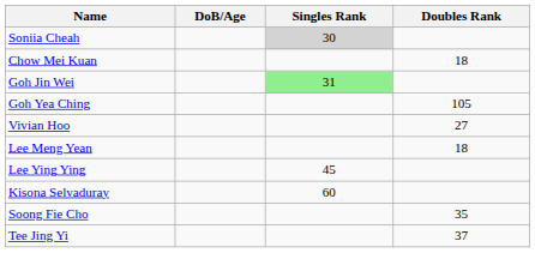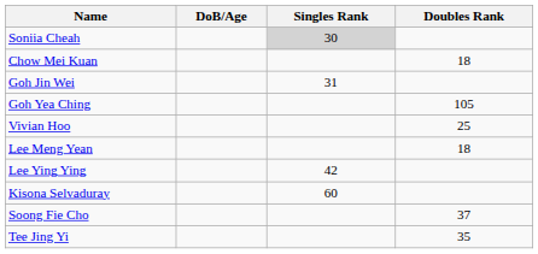Goh Jin Wei | Singles Rank: lightgreen background -> no background
Vivian Hoo | Doubles Rank: 27 -> 25
Lee Ying Ying | Singles Rank: 45 -> 42
Soong Fie Cho | Doubles Rank: 35 -> 37
Tee Jing Yi | Doubles Rank: 37 -> 35
